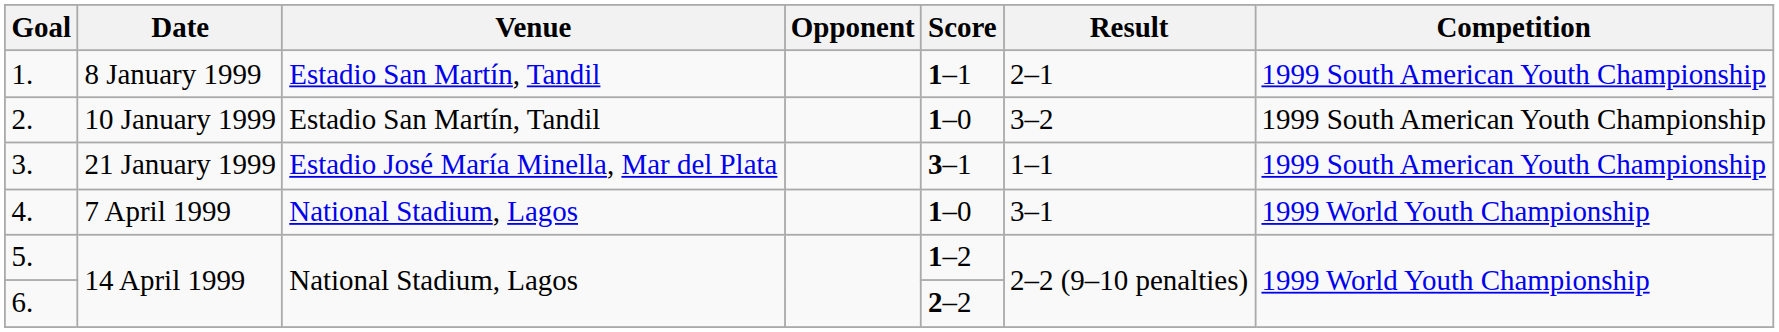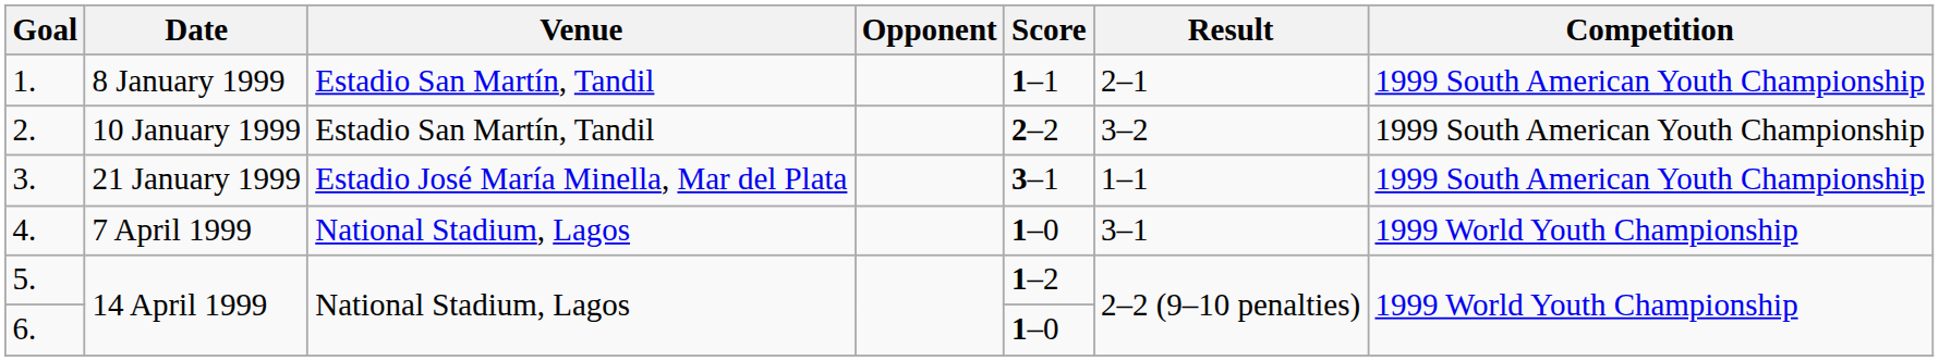2. | Score: 1–0 -> 2–2
6. | Score: 2–2 -> 1–0
